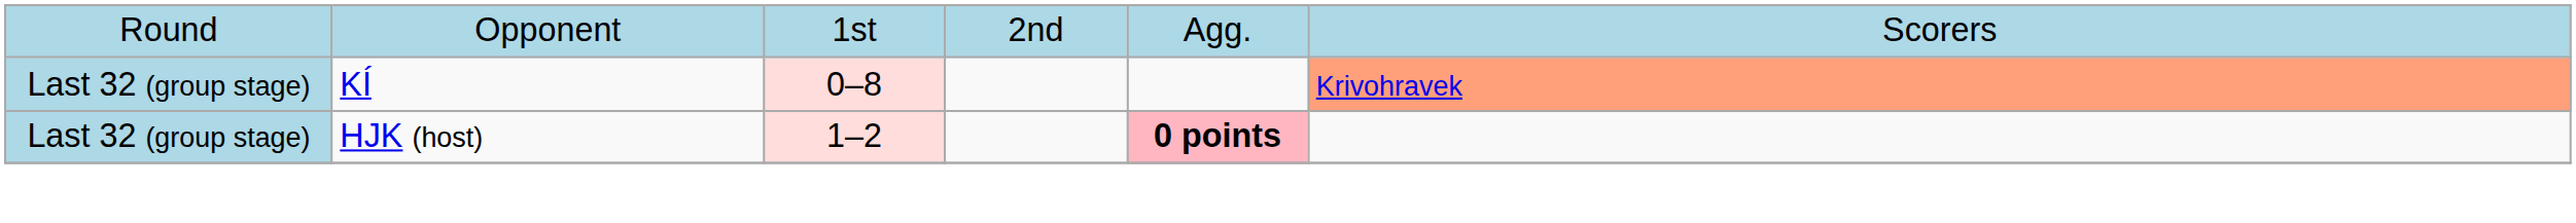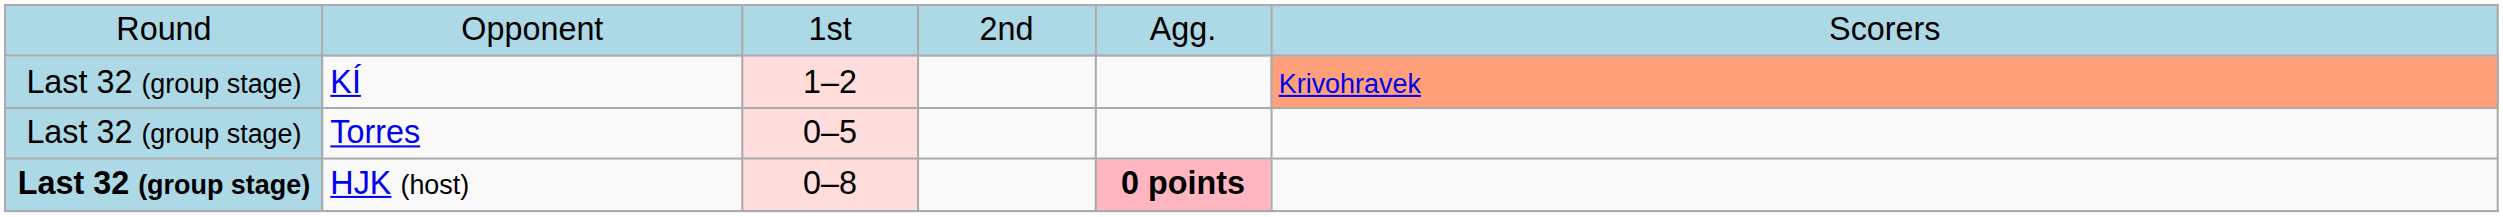KÍ | column 3: 0–8 -> 1–2
+ row: Last 32 (group stage) | Torres | 0–5
HJK (host) | column 1: normal -> bold
HJK (host) | column 3: 1–2 -> 0–8
